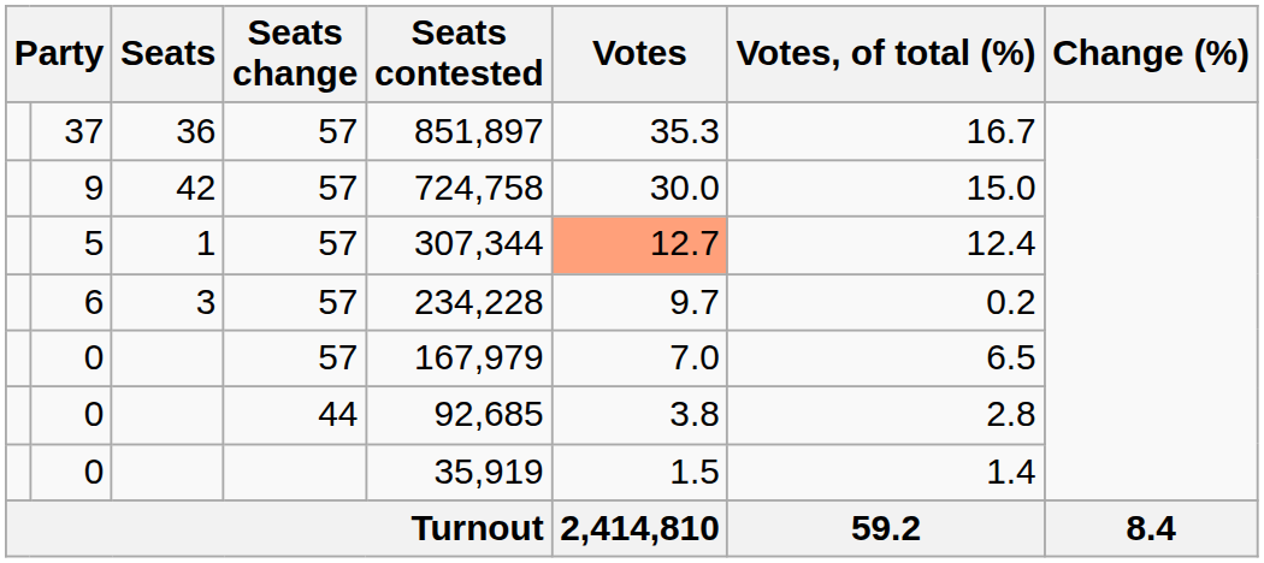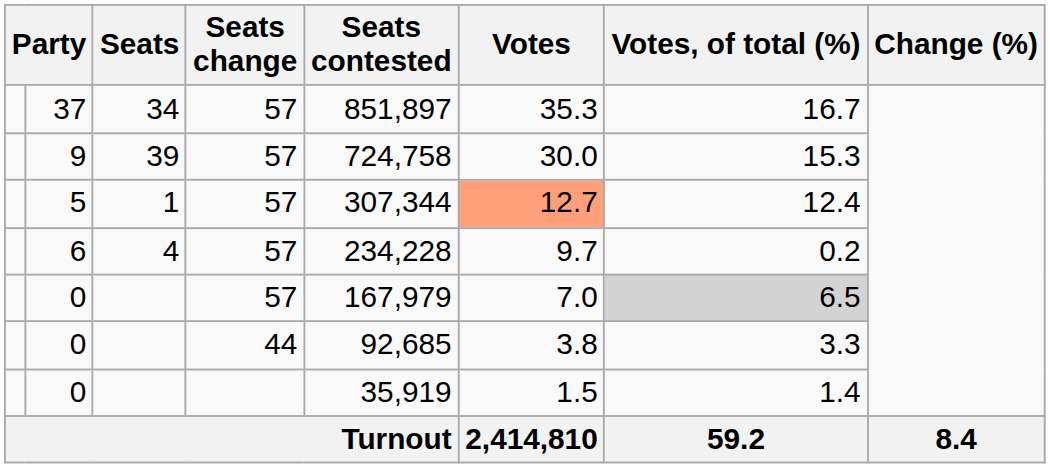37 | Seats: 36 -> 34
9 | Seats: 42 -> 39
9 | Votes, of total (%): 15.0 -> 15.3
6 | Seats: 3 -> 4
0 / 57 | Votes, of total (%): no background -> lightgrey background
0 / 44 | Votes, of total (%): 2.8 -> 3.3
